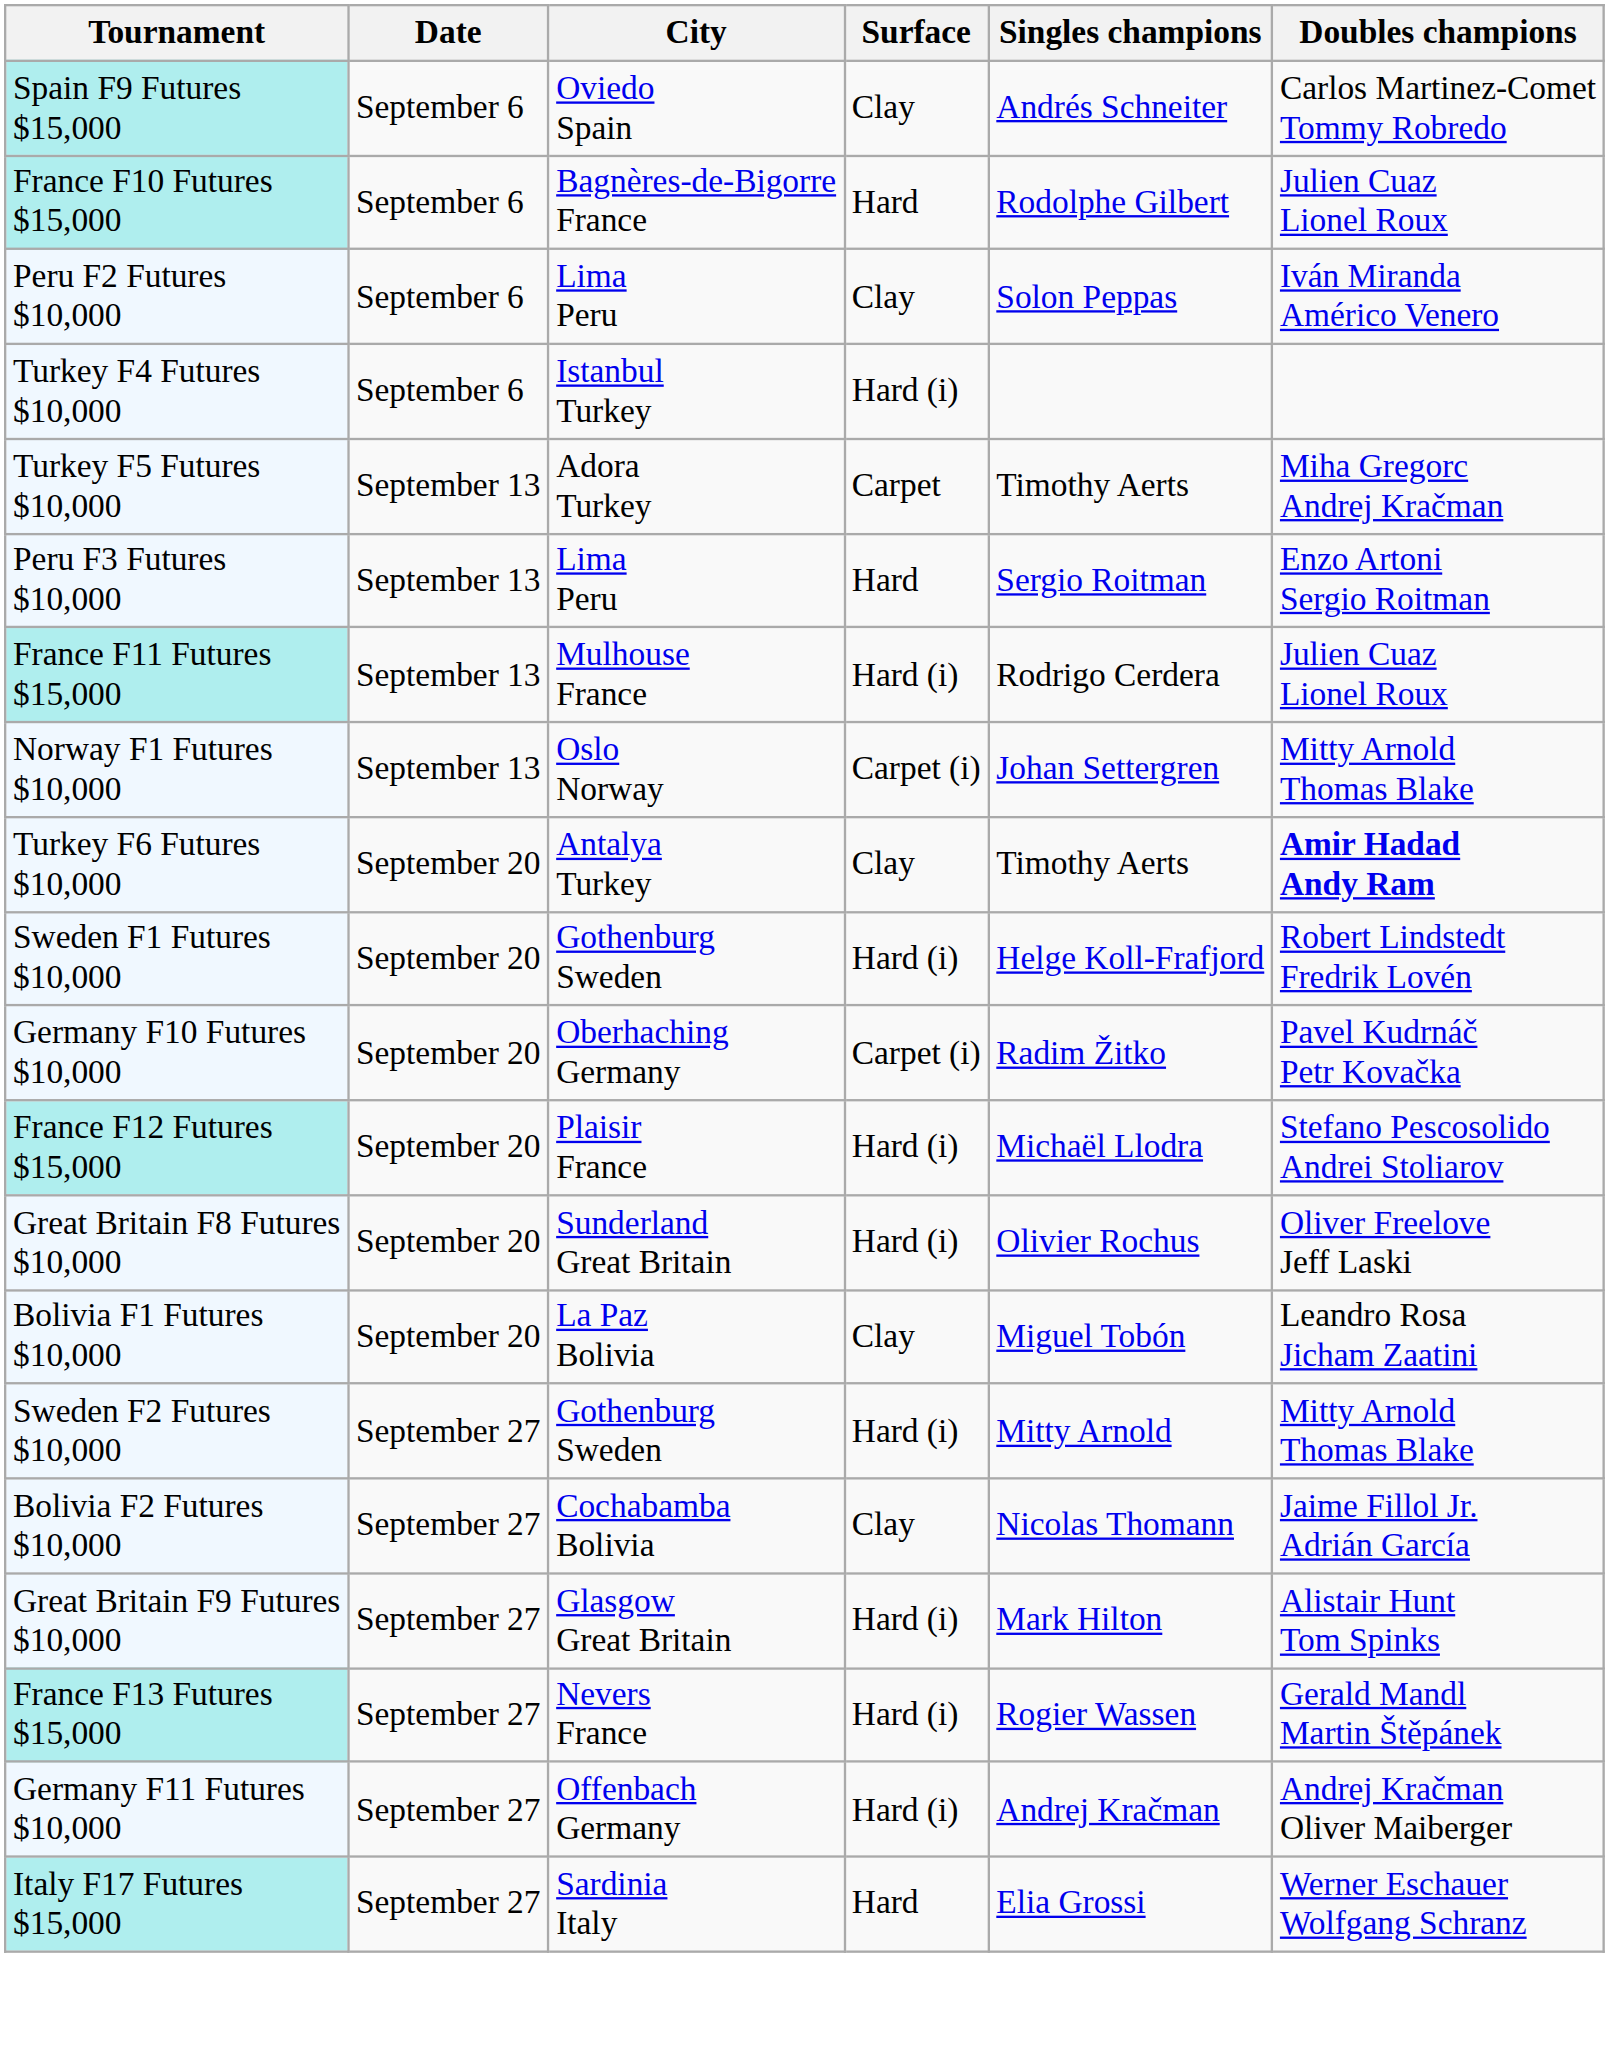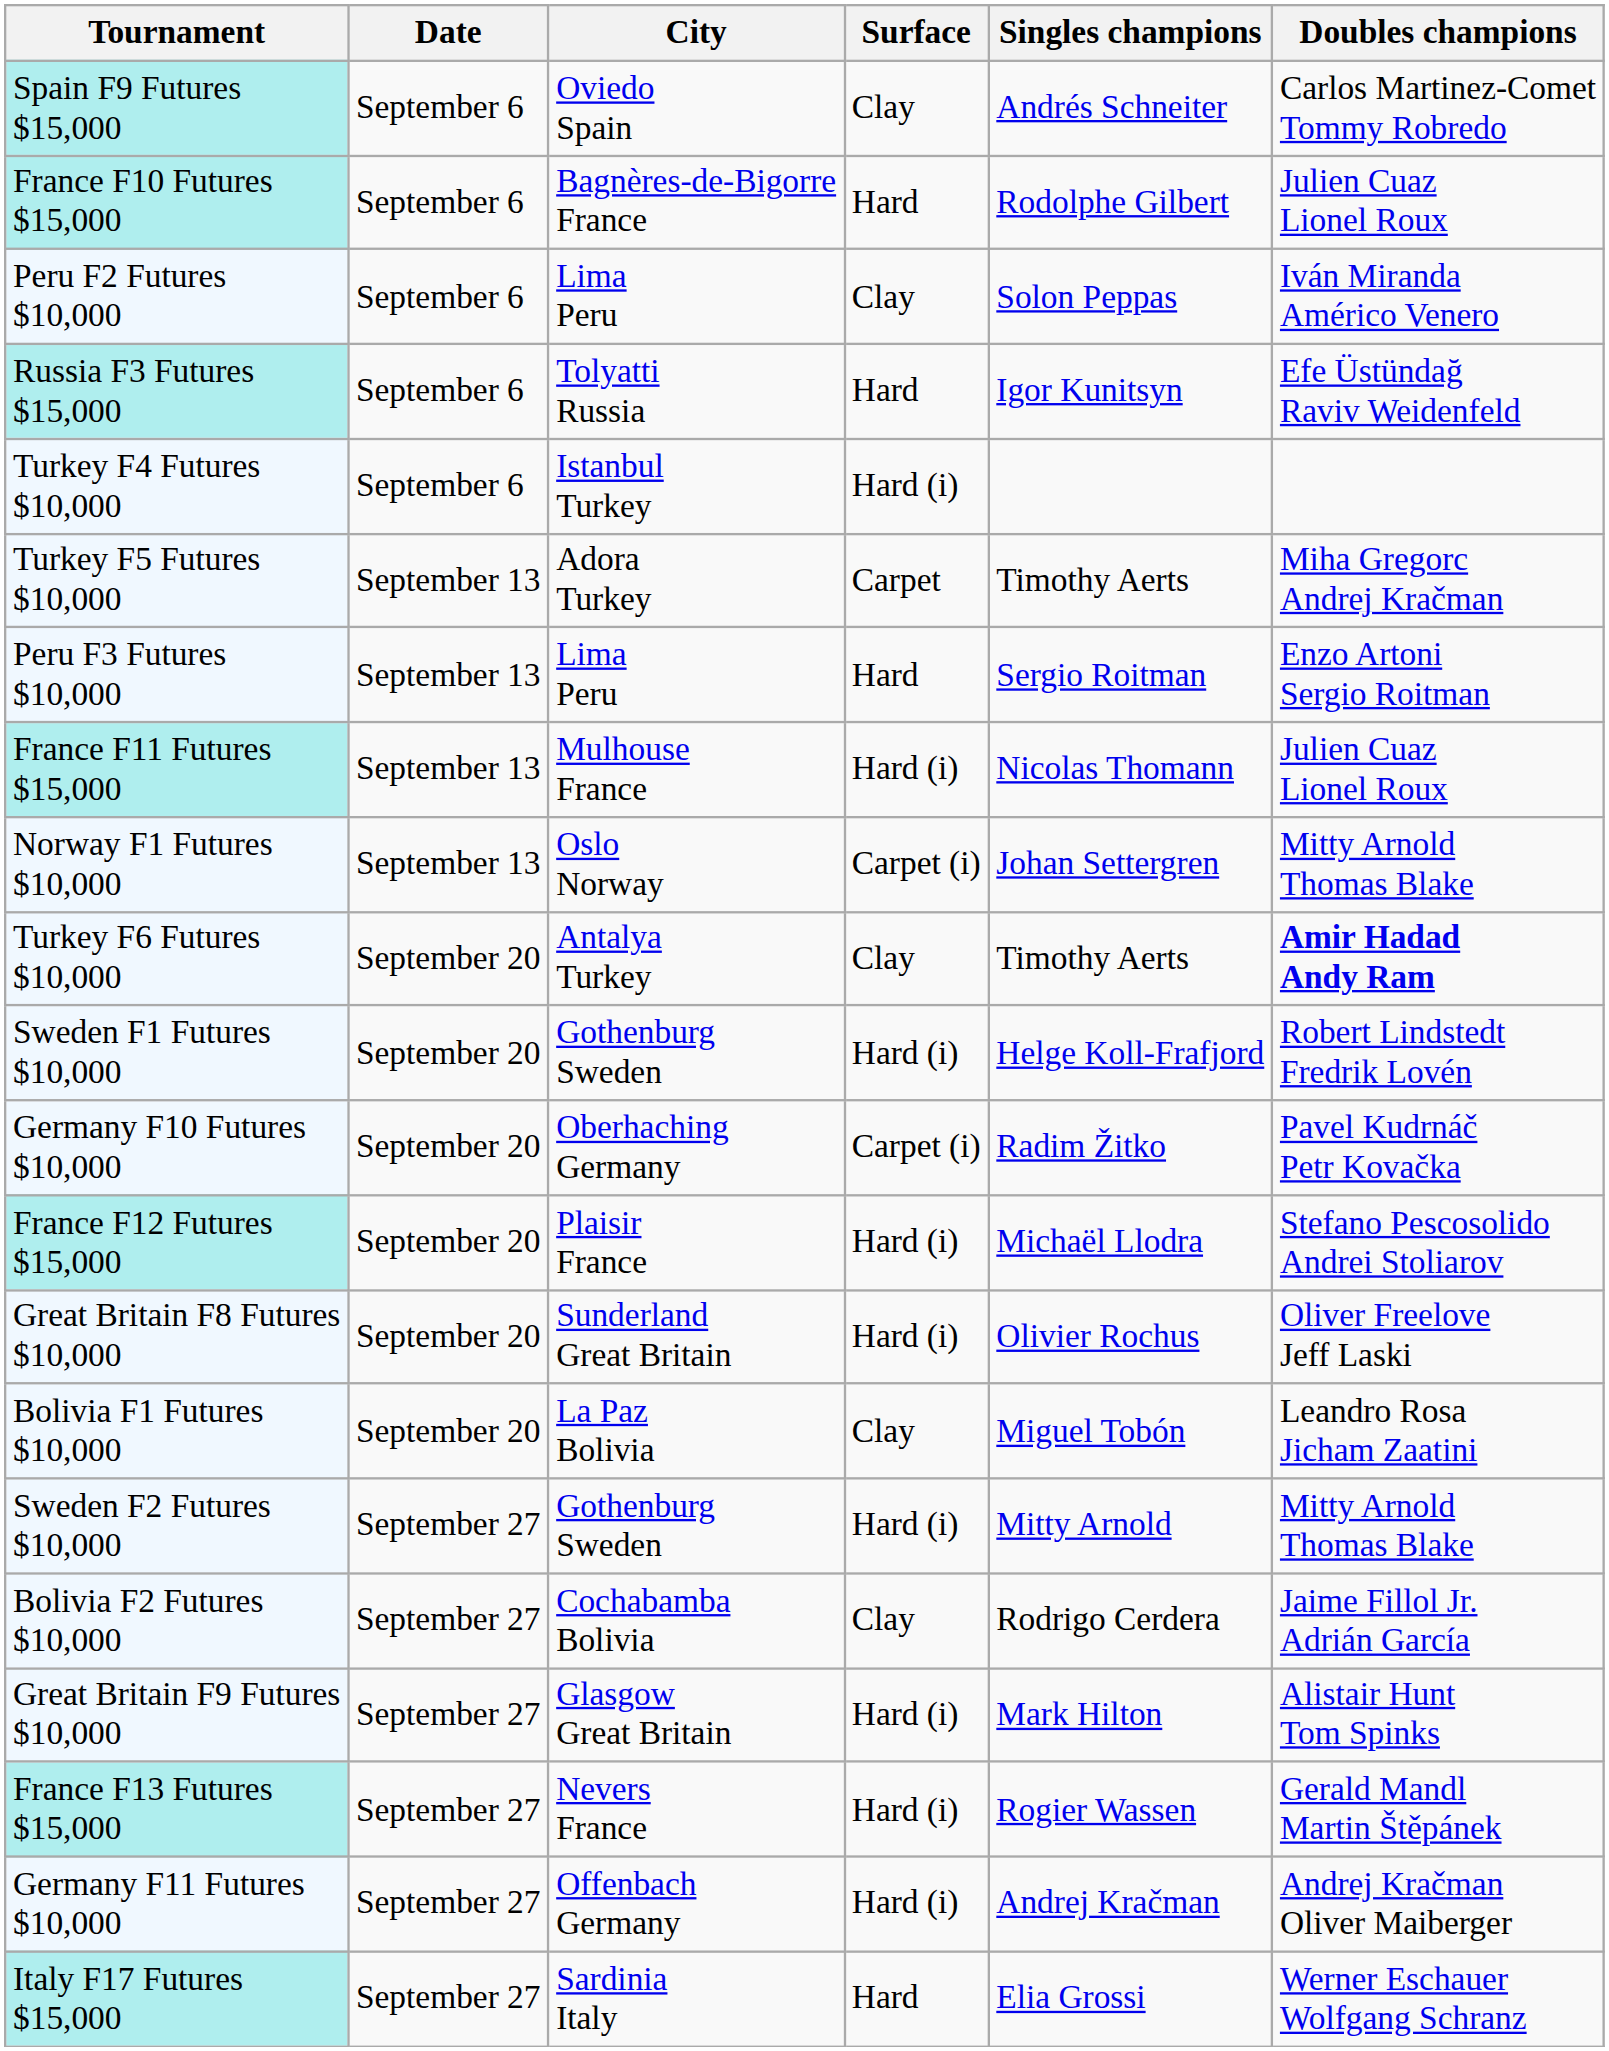+ row: Russia F3 Futures $15,000 | September 6 | Tolyatti Russia | Hard | Igor Kunitsyn | Efe Üstündağ Raviv Weidenfeld
France F11 Futures $15,000 | Singles champions: Rodrigo Cerdera -> Nicolas Thomann
Bolivia F2 Futures $10,000 | Singles champions: Nicolas Thomann -> Rodrigo Cerdera
